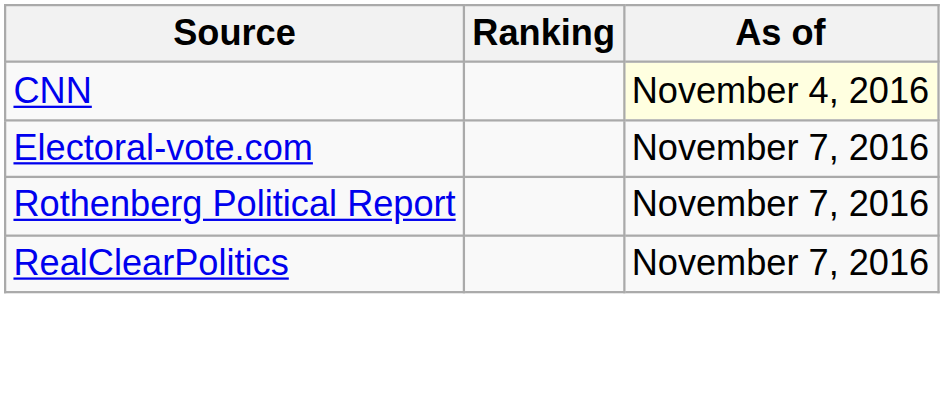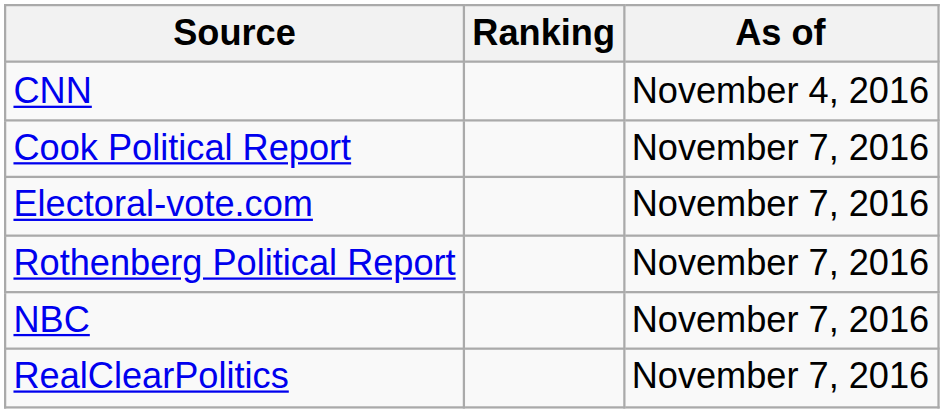CNN | As of: lightyellow background -> no background
+ row: Cook Political Report | November 7, 2016
+ row: NBC | November 7, 2016
